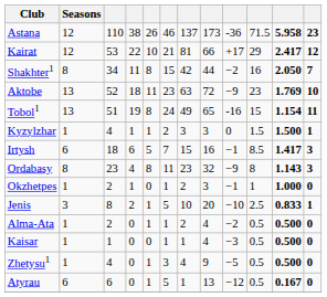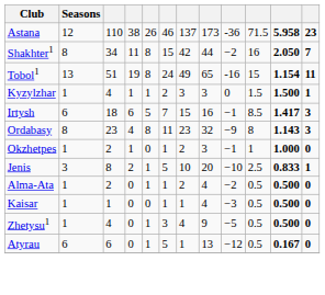- row: Kairat | 12 | 53 | 22 | 10 | 21 | 81 | 66 | +17 | 29 | 2.417 | 12
- row: Aktobe | 13 | 52 | 18 | 11 | 23 | 63 | 72 | −9 | 23 | 1.769 | 10
